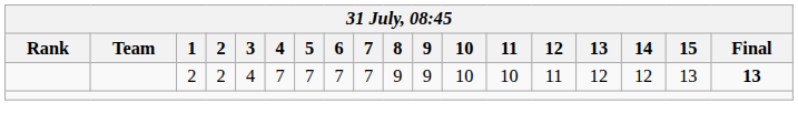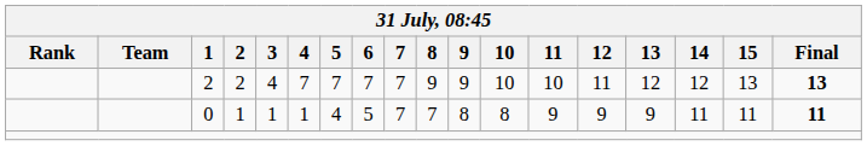+ row: 0 | 1 | 1 | 1 | 4 | 5 | 7 | 7 | 8 | 8 | 9 | 9 | 9 | 11 | 11 | 11
